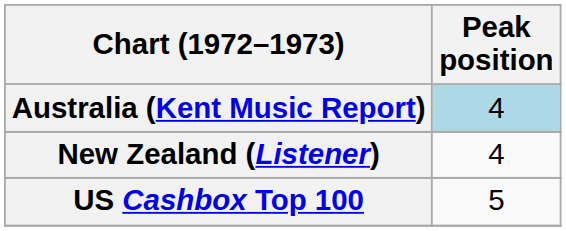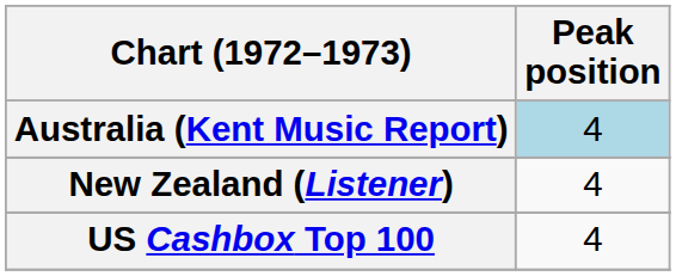US Cashbox Top 100 | Peak position: 5 -> 4
